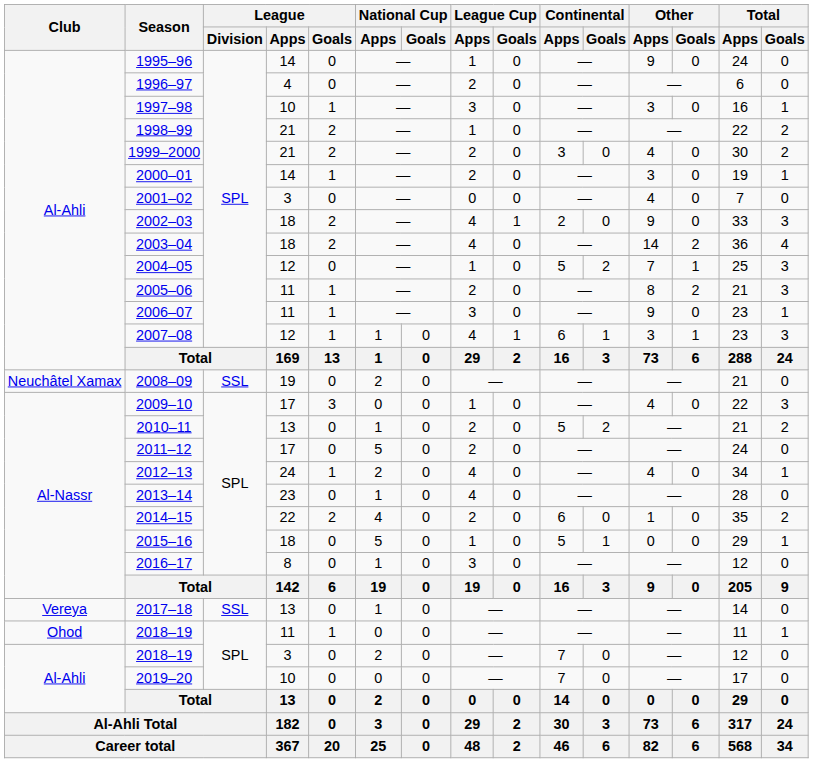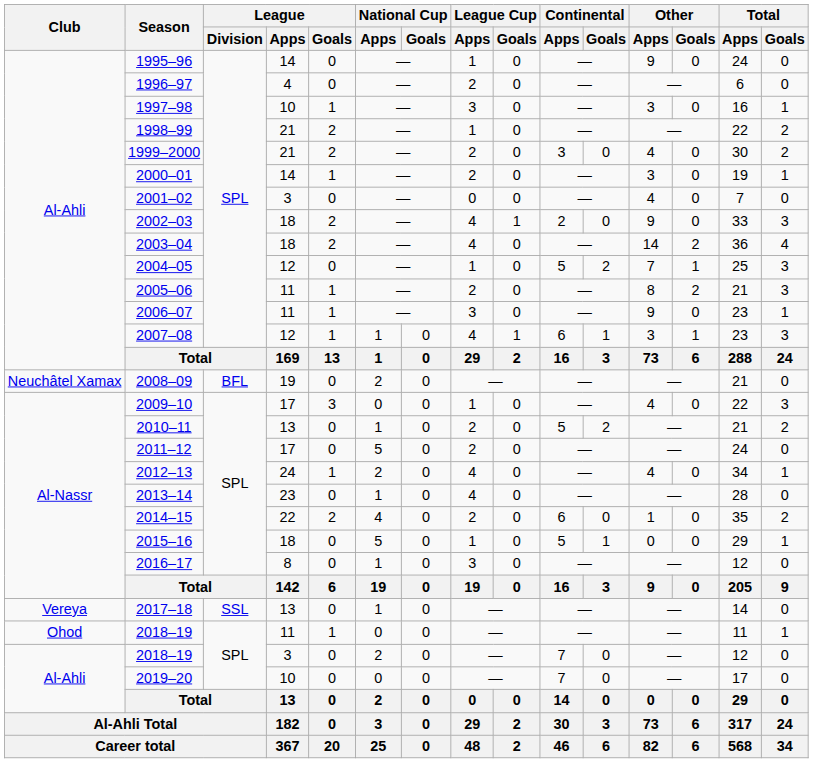2008–09 | League / Division: SSL -> BFL
